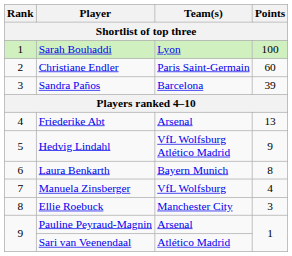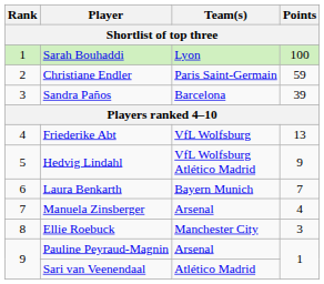Christiane Endler | Points: 60 -> 59
Friederike Abt | Team(s): Arsenal -> VfL Wolfsburg
Laura Benkarth | Points: 8 -> 7
Manuela Zinsberger | Team(s): VfL Wolfsburg -> Arsenal
